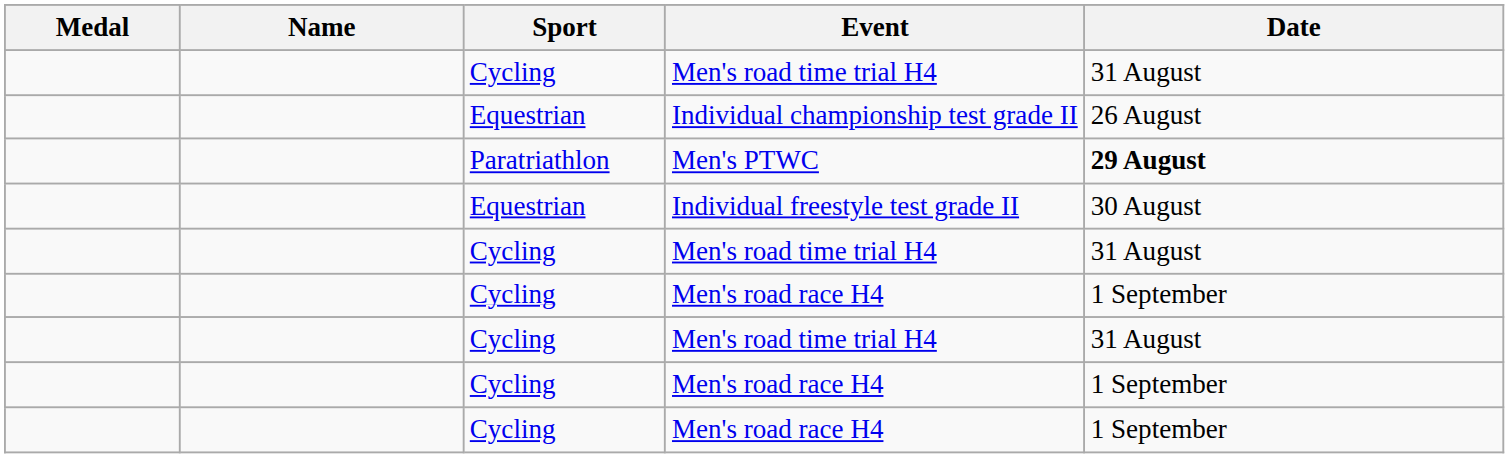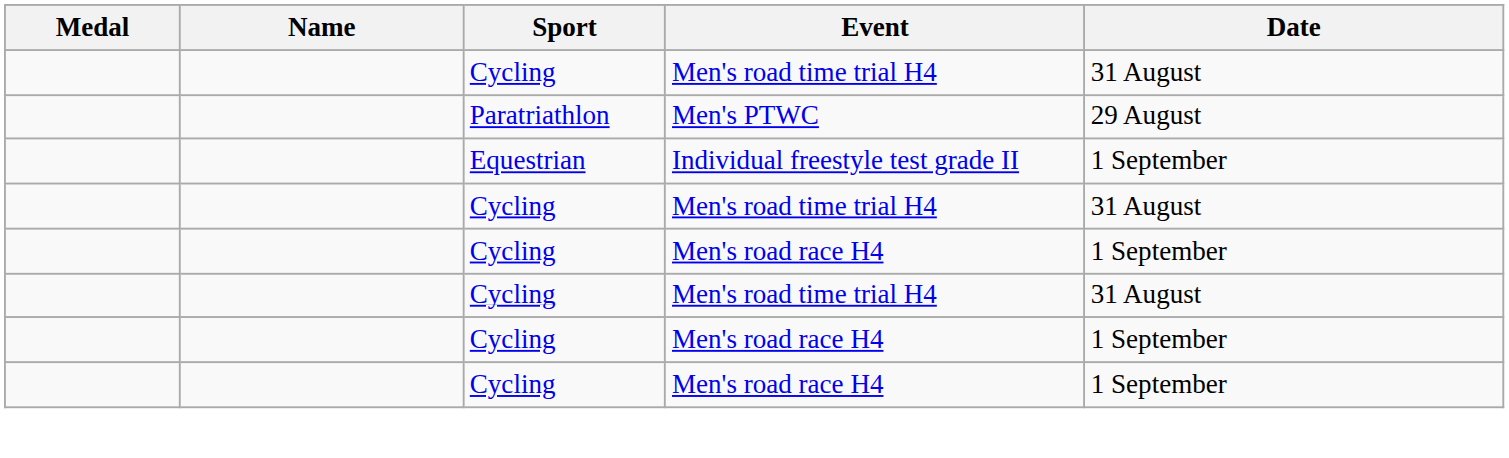- row: Equestrian | Individual championship test grade II | 26 August
Men's PTWC | Date: bold -> normal
Individual freestyle test grade II | Date: 30 August -> 1 September
